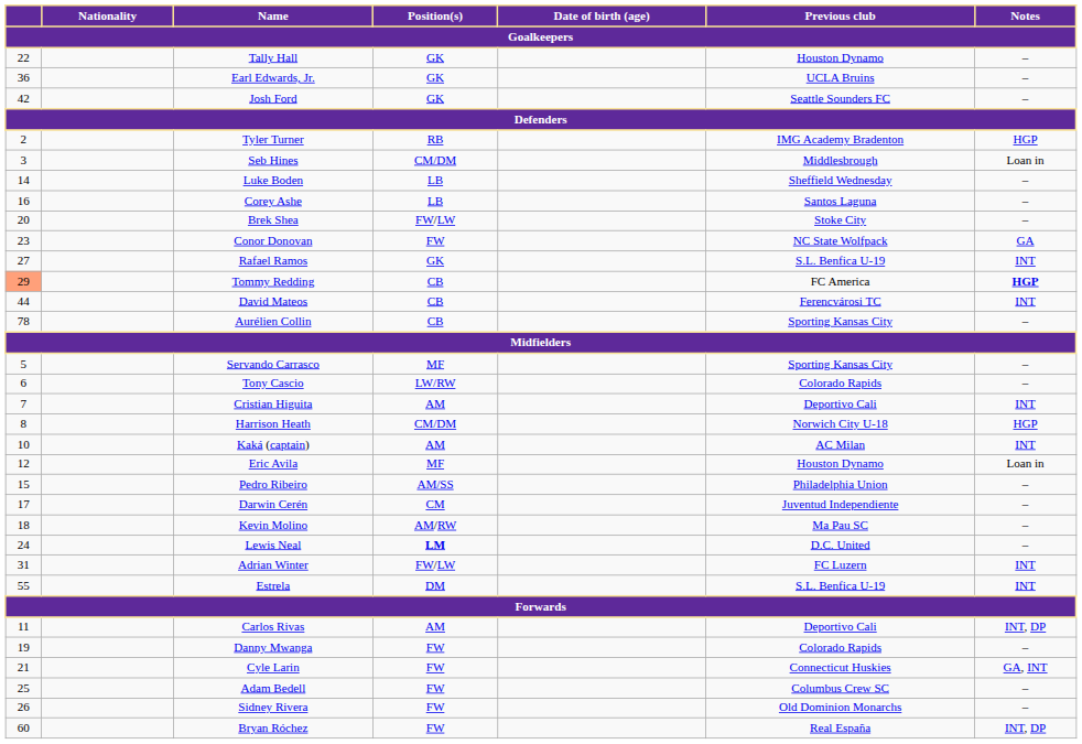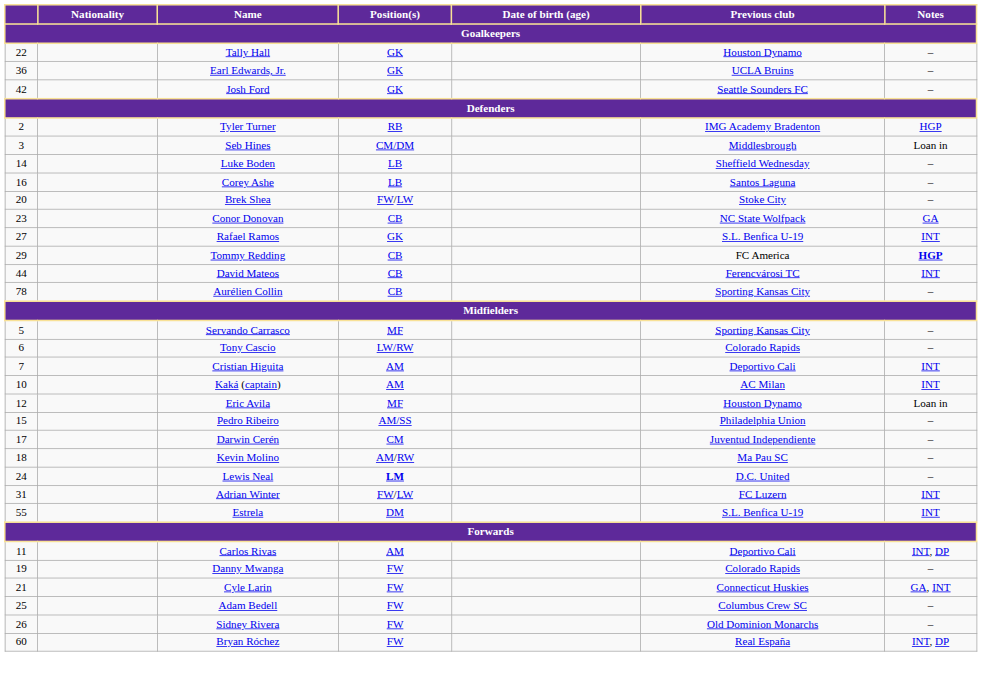Conor Donovan | Position(s): FW -> CB
Tommy Redding | column 1: lightsalmon background -> no background
- row: 8 | Harrison Heath | CM/DM | Norwich City U-18 | HGP
